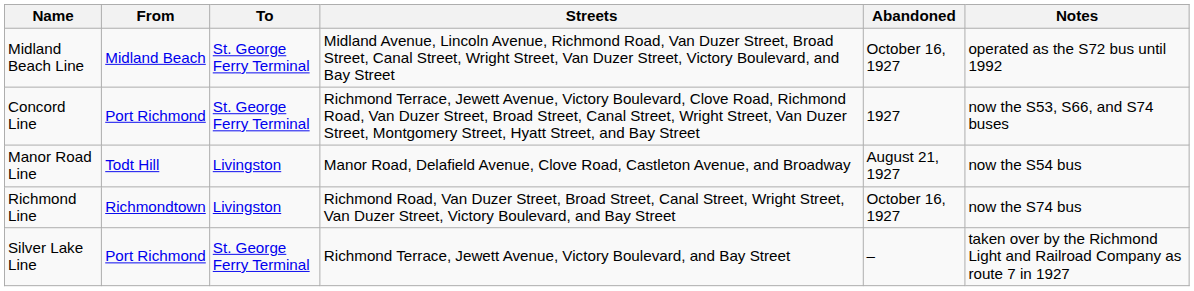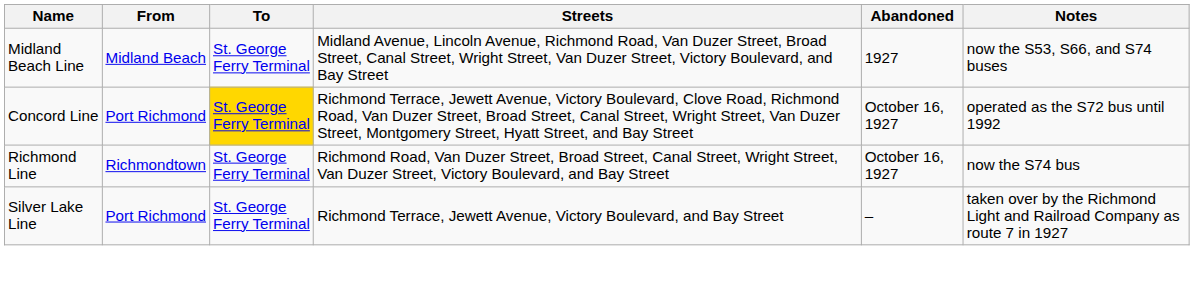Midland Beach Line | Abandoned: October 16, 1927 -> 1927
Midland Beach Line | Notes: operated as the S72 bus until 1992 -> now the S53, S66, and S74 buses
Concord Line | To: no background -> gold background
Concord Line | Abandoned: 1927 -> October 16, 1927
Concord Line | Notes: now the S53, S66, and S74 buses -> operated as the S72 bus until 1992
- row: Manor Road Line | Todt Hill | Livingston | Manor Road, Delafield Avenue, Clove Road, Castleton Avenue, and Broadway | August 21, 1927 | now the S54 bus
Richmond Line | To: Livingston -> St. George Ferry Terminal
